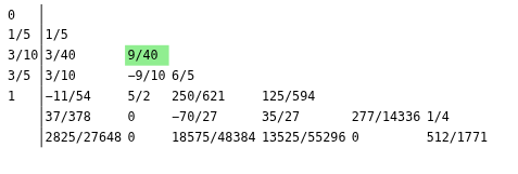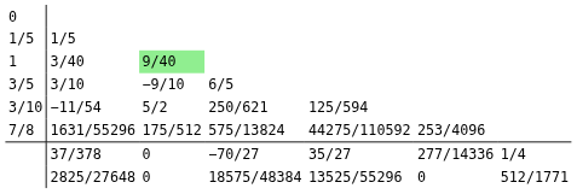3/40 | column 2: 3/10 -> 1
−11/54 | column 2: 1 -> 3/10
+ row: 7/8 | 1631/55296 | 175/512 | 575/13824 | 44275/110592 | 253/4096
